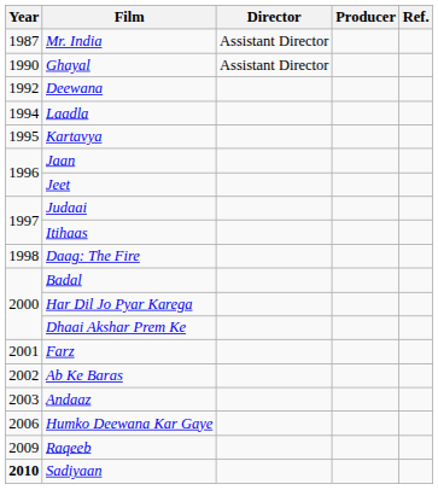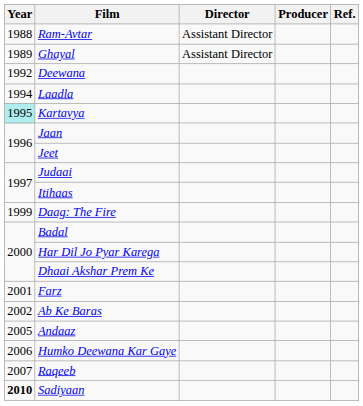- row: 1987 | Mr. India | Assistant Director
+ row: 1988 | Ram-Avtar | Assistant Director
Ghayal | Year: 1990 -> 1989
Kartavya | Year: no background -> paleturquoise background
Daag: The Fire | Year: 1998 -> 1999
Andaaz | Year: 2003 -> 2005
Raqeeb | Year: 2009 -> 2007
